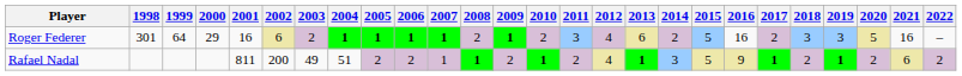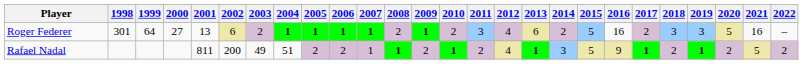Roger Federer | 2000: 29 -> 27
Roger Federer | 2001: 16 -> 13
Rafael Nadal | 2021: 6 -> 5
